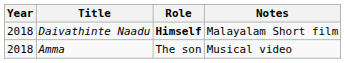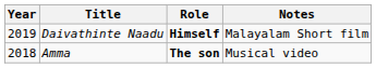Daivathinte Naadu | Year: 2018 -> 2019
Amma | Role: normal -> bold
